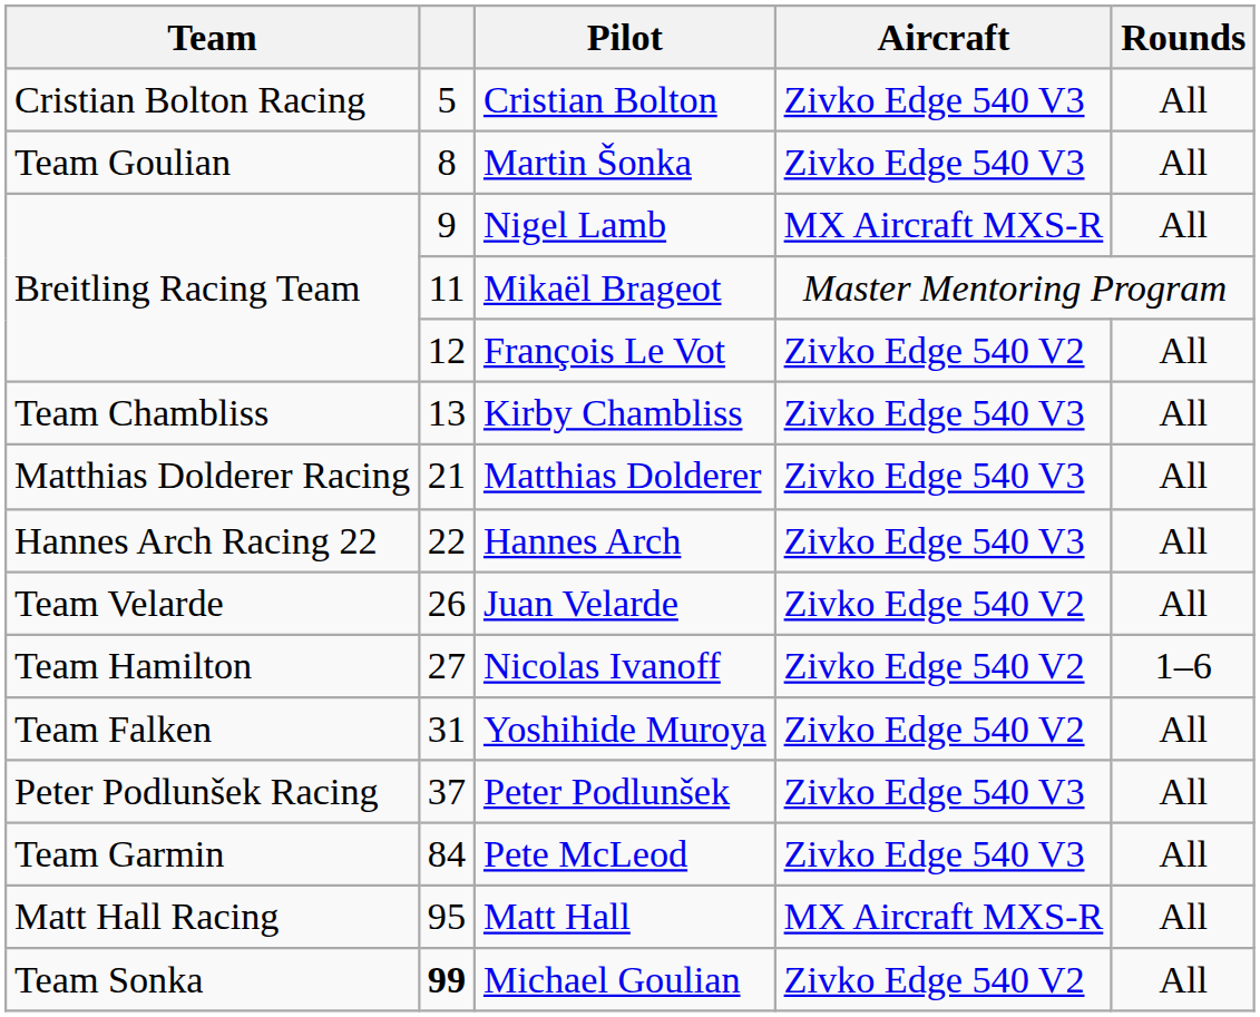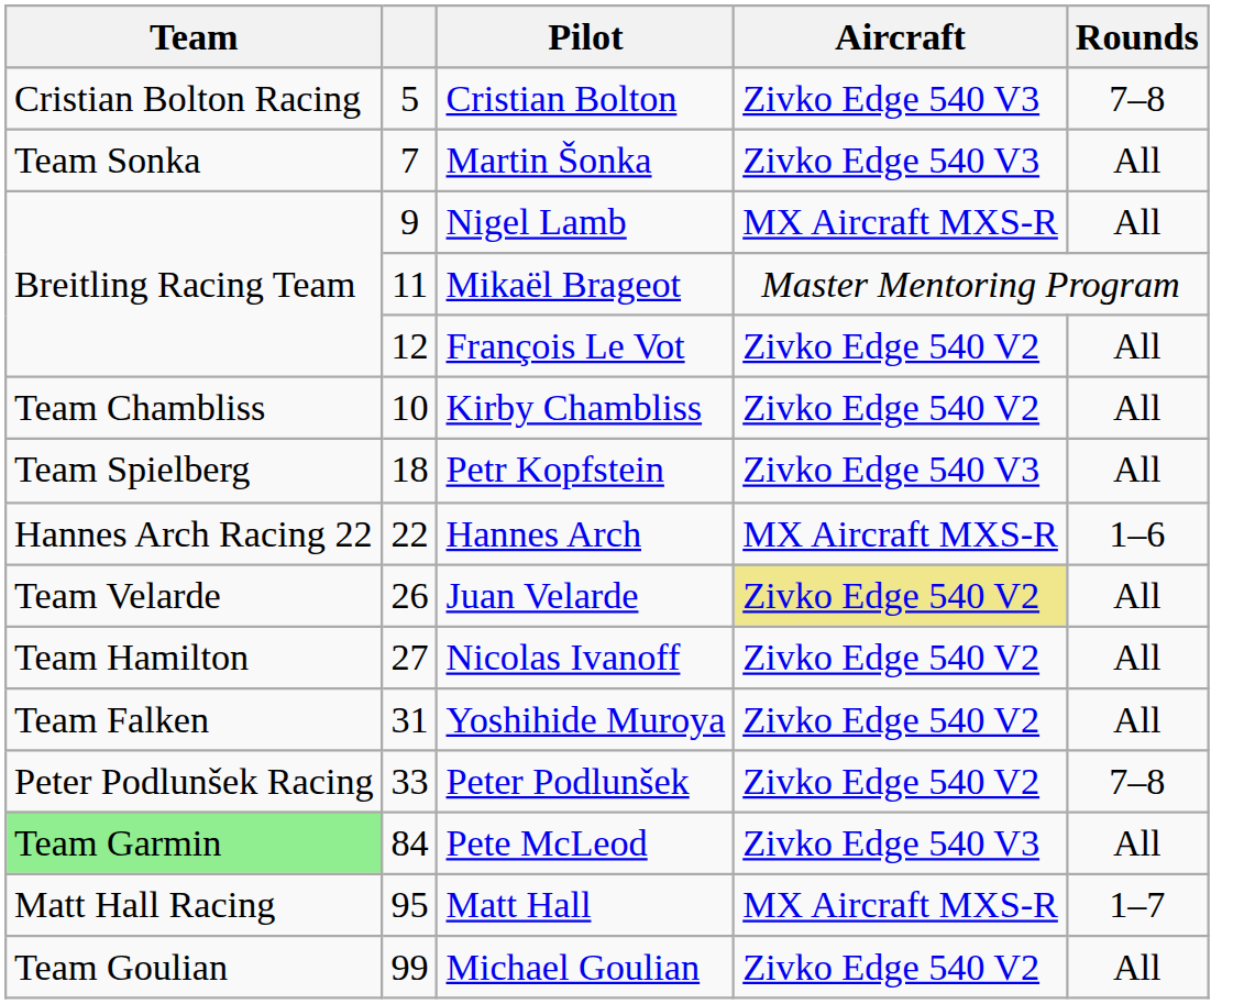Cristian Bolton | Rounds: All -> 7–8
Martin Šonka | Team: Team Goulian -> Team Sonka
Martin Šonka | column 2: 8 -> 7
Kirby Chambliss | column 2: 13 -> 10
Kirby Chambliss | Aircraft: Zivko Edge 540 V3 -> Zivko Edge 540 V2
+ row: Team Spielberg | 18 | Petr Kopfstein | Zivko Edge 540 V3 | All
- row: Matthias Dolderer Racing | 21 | Matthias Dolderer | Zivko Edge 540 V3 | All
Hannes Arch | Aircraft: Zivko Edge 540 V3 -> MX Aircraft MXS-R
Hannes Arch | Rounds: All -> 1–6
Juan Velarde | Aircraft: no background -> khaki background
Nicolas Ivanoff | Rounds: 1–6 -> All
Peter Podlunšek | column 2: 37 -> 33
Peter Podlunšek | Aircraft: Zivko Edge 540 V3 -> Zivko Edge 540 V2
Peter Podlunšek | Rounds: All -> 7–8
Pete McLeod | Team: no background -> lightgreen background
Matt Hall | Rounds: All -> 1–7
Michael Goulian | Team: Team Sonka -> Team Goulian
Michael Goulian | column 2: bold -> normal
